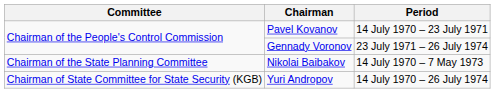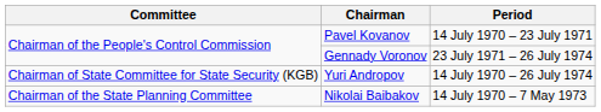rows swapped: Nikolai Baibakov <-> Yuri Andropov
